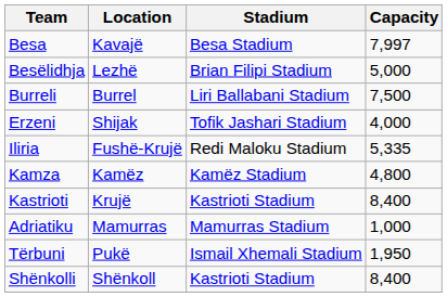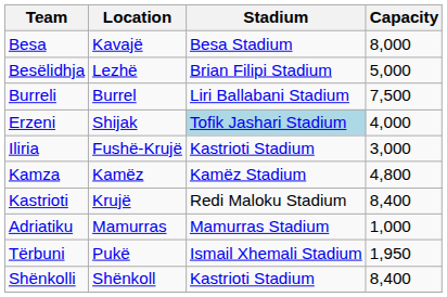Besa | Capacity: 7,997 -> 8,000
Erzeni | Stadium: no background -> lightblue background
Iliria | Stadium: Redi Maloku Stadium -> Kastrioti Stadium
Iliria | Capacity: 5,335 -> 3,000
Kastrioti | Stadium: Kastrioti Stadium -> Redi Maloku Stadium
